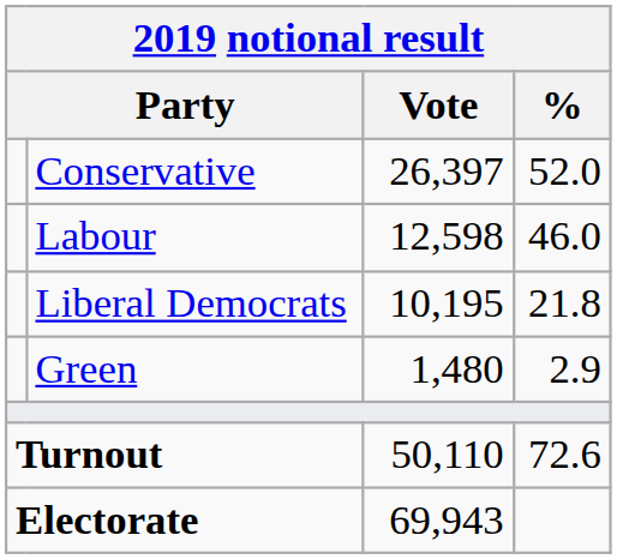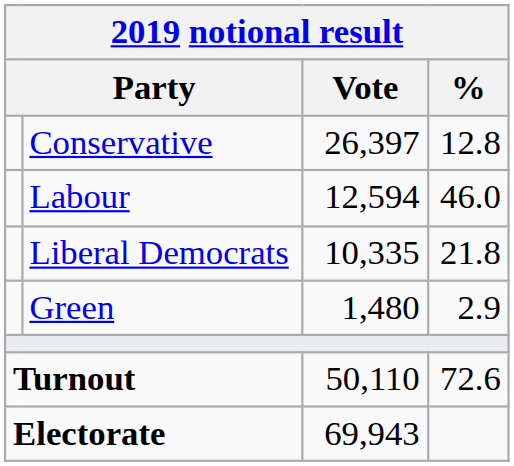Conservative | %: 52.0 -> 12.8
Labour | Vote: 12,598 -> 12,594
Liberal Democrats | Vote: 10,195 -> 10,335
